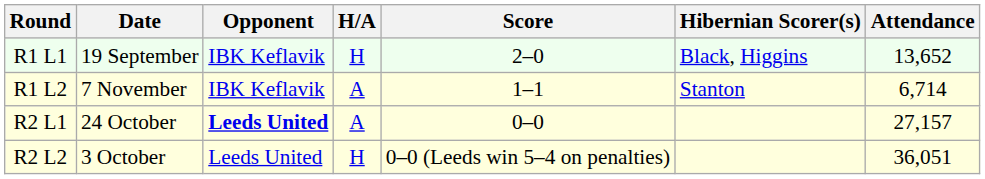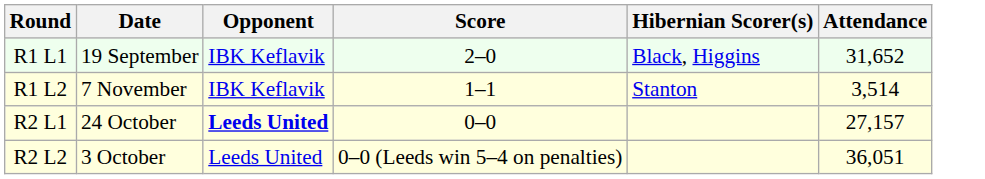- column: H/A | H | A | A | H
R1 L1 | Attendance: 13,652 -> 31,652
R1 L2 | Attendance: 6,714 -> 3,514
